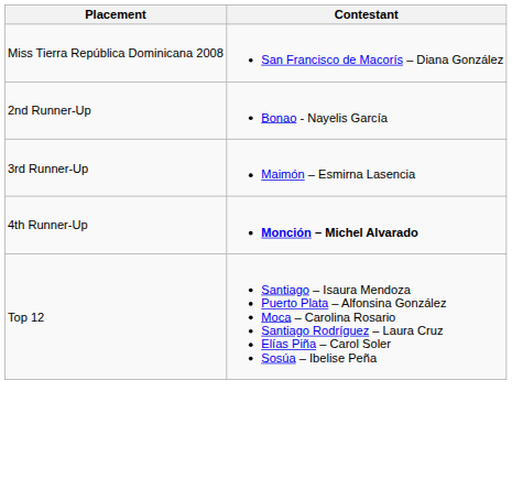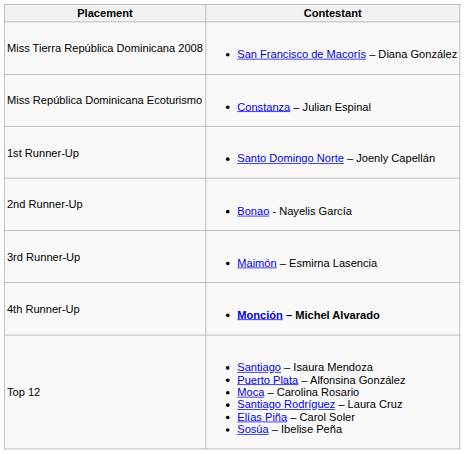+ row: Miss República Dominicana Ecoturismo | Constanza – Julian Espinal
+ row: 1st Runner-Up | Santo Domingo Norte – Joenly Capellán
